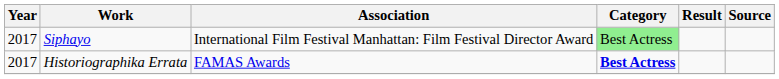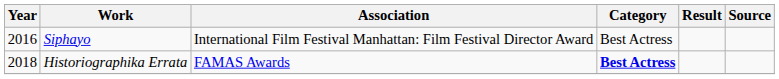Siphayo | Year: 2017 -> 2016
Siphayo | Category: lightgreen background -> no background
Historiographika Errata | Year: 2017 -> 2018
